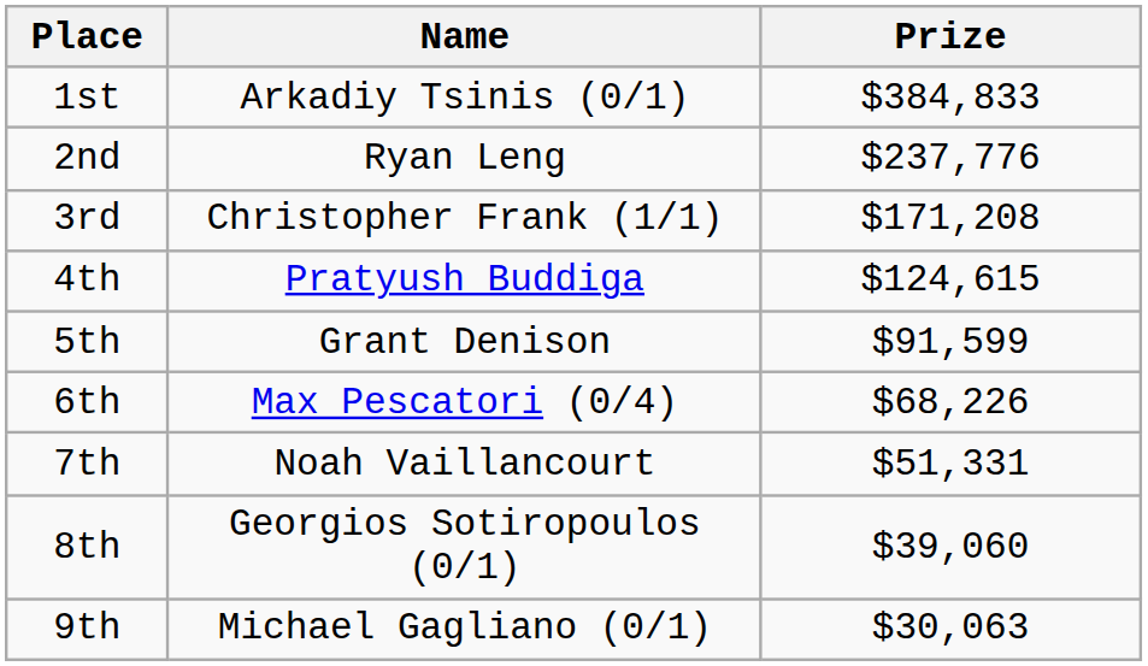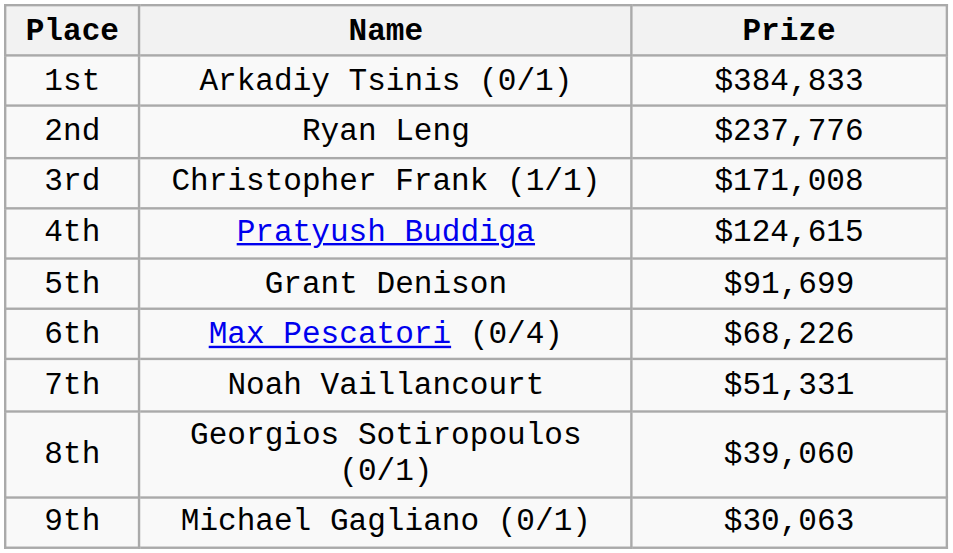3rd | Prize: $171,208 -> $171,008
5th | Prize: $91,599 -> $91,699
